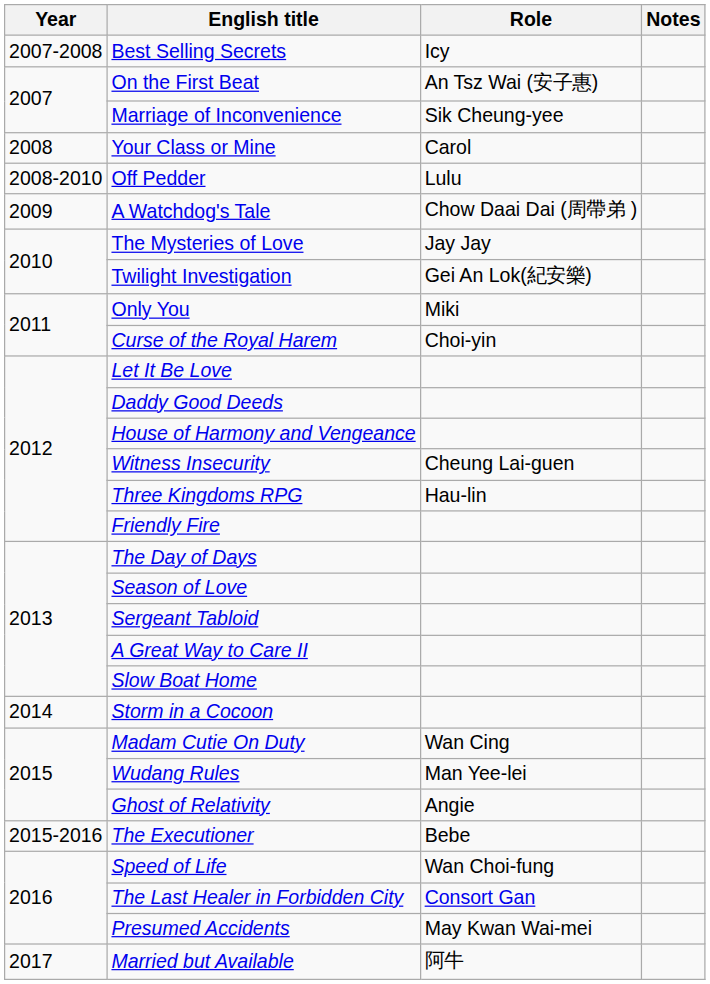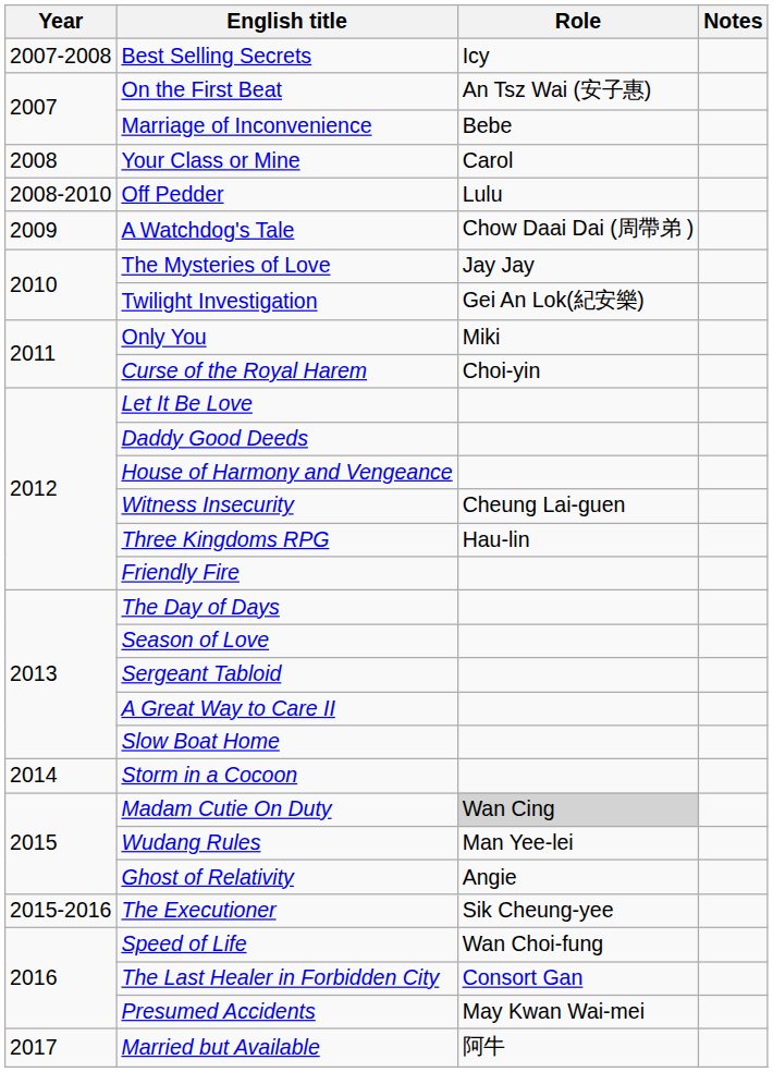Marriage of Inconvenience | Role: Sik Cheung-yee -> Bebe
Madam Cutie On Duty | Role: no background -> lightgrey background
The Executioner | Role: Bebe -> Sik Cheung-yee
